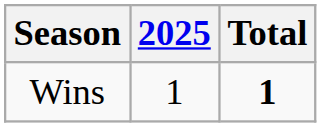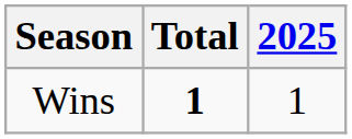columns swapped: 2025 <-> Total
